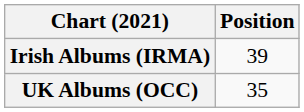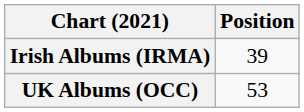UK Albums (OCC) | Position: 35 -> 53
